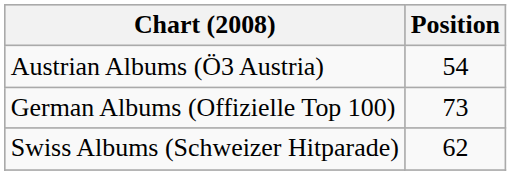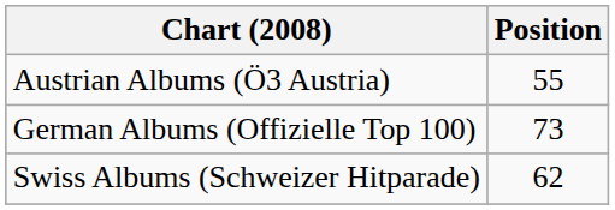Austrian Albums (Ö3 Austria) | Position: 54 -> 55
